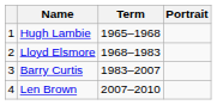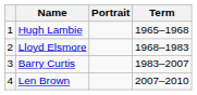columns swapped: Portrait <-> Term
